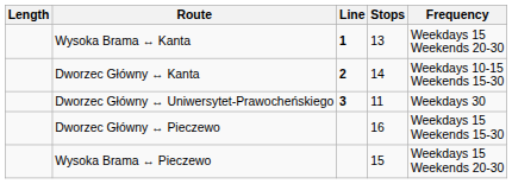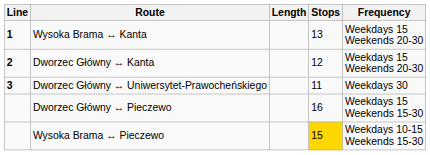columns swapped: Line <-> Length
Dworzec Główny ↔ Kanta | Stops: 14 -> 12
Dworzec Główny ↔ Kanta | Frequency: Weekdays 10-15 Weekends 15-30 -> Weekdays 15 Weekends 20-30
Wysoka Brama ↔ Pieczewo | Stops: no background -> gold background
Wysoka Brama ↔ Pieczewo | Frequency: Weekdays 15 Weekends 20-30 -> Weekdays 10-15 Weekends 15-30
